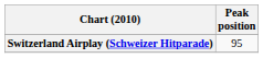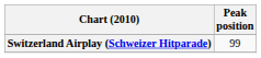Switzerland Airplay (Schweizer Hitparade) | Peak position: 95 -> 99
